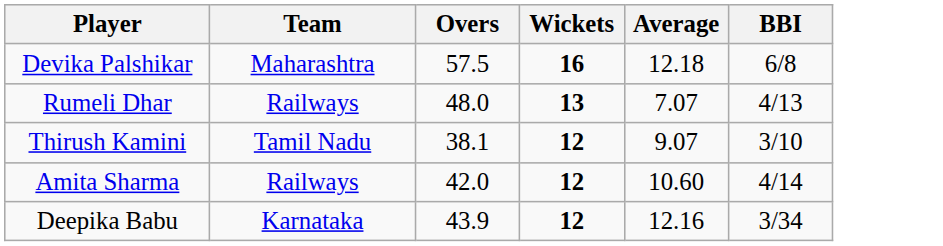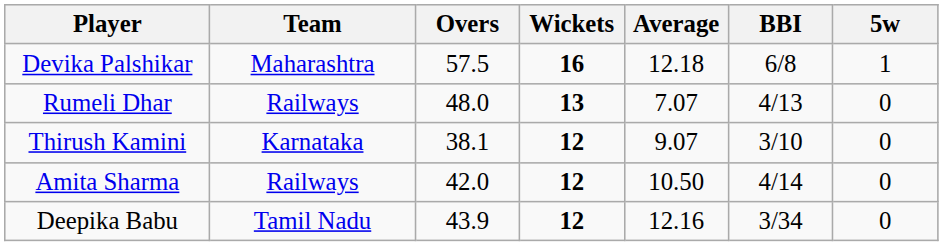+ column: 5w | 1 | 0 | 0 | 0 | 0
Thirush Kamini | Team: Tamil Nadu -> Karnataka
Amita Sharma | Average: 10.60 -> 10.50
Deepika Babu | Team: Karnataka -> Tamil Nadu
